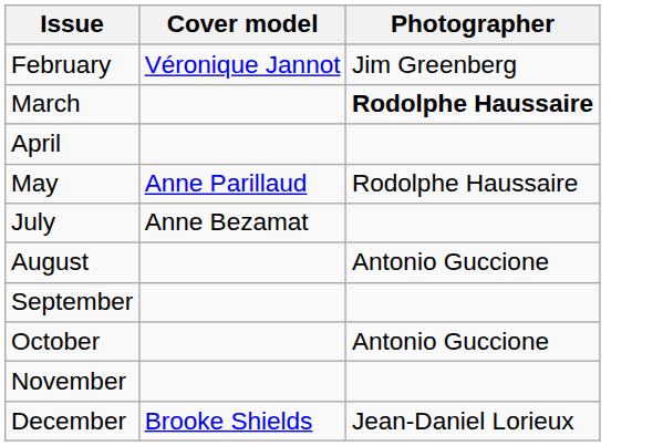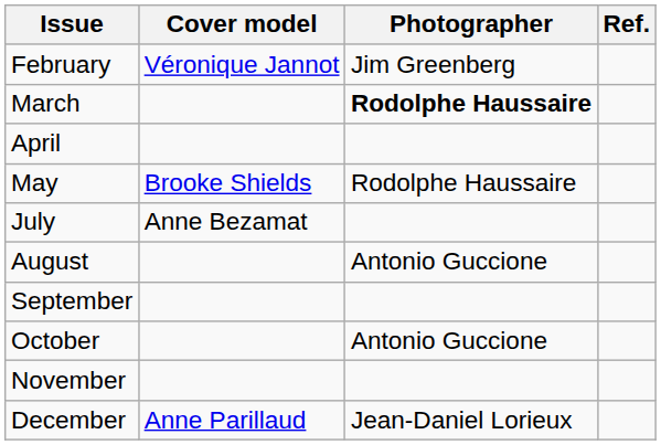+ column: Ref.
May | Cover model: Anne Parillaud -> Brooke Shields
December | Cover model: Brooke Shields -> Anne Parillaud
